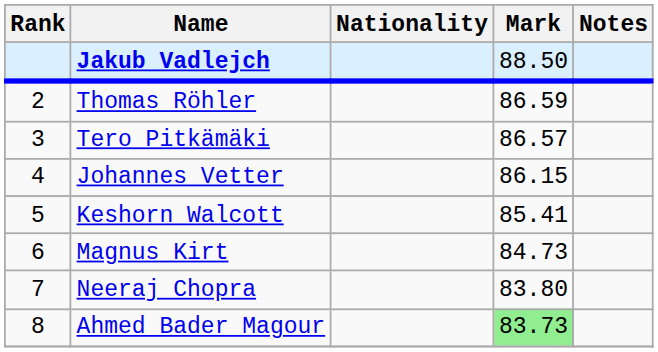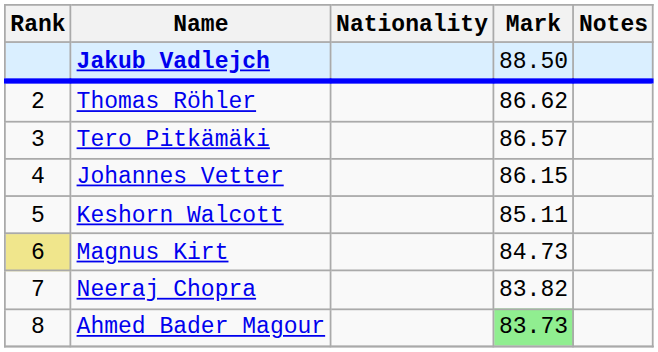Thomas Röhler | Mark: 86.59 -> 86.62
Keshorn Walcott | Mark: 85.41 -> 85.11
Magnus Kirt | Rank: no background -> khaki background
Neeraj Chopra | Mark: 83.80 -> 83.82
